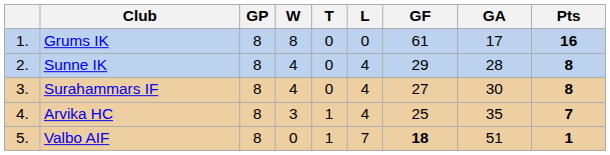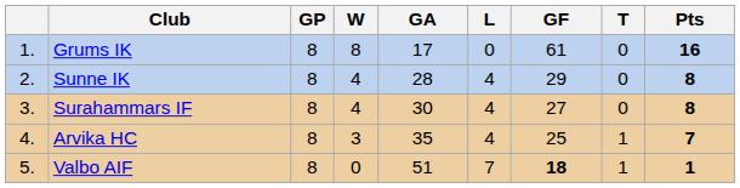columns swapped: T <-> GA
